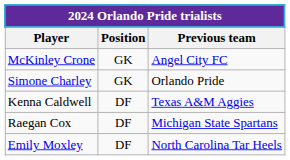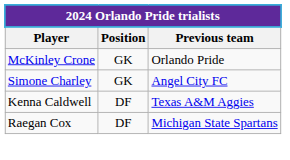McKinley Crone | Previous team: Angel City FC -> Orlando Pride
Simone Charley | Previous team: Orlando Pride -> Angel City FC
- row: Emily Moxley | DF | North Carolina Tar Heels
